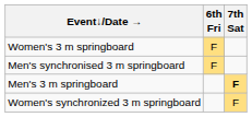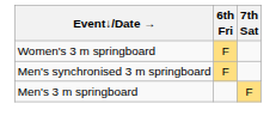Men's 3 m springboard | 7th Sat: bold -> normal
- row: Women's synchronized 3 m springboard | F
